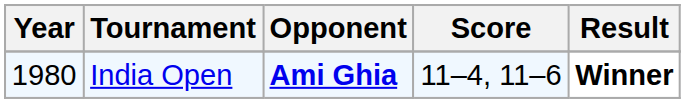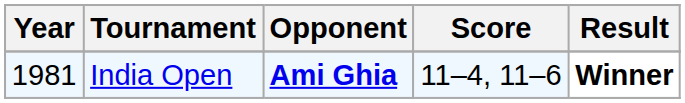India Open | Year: 1980 -> 1981
